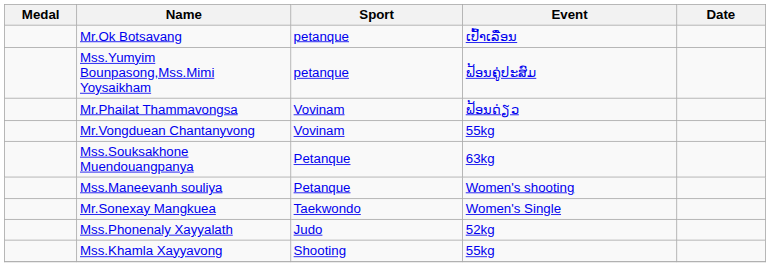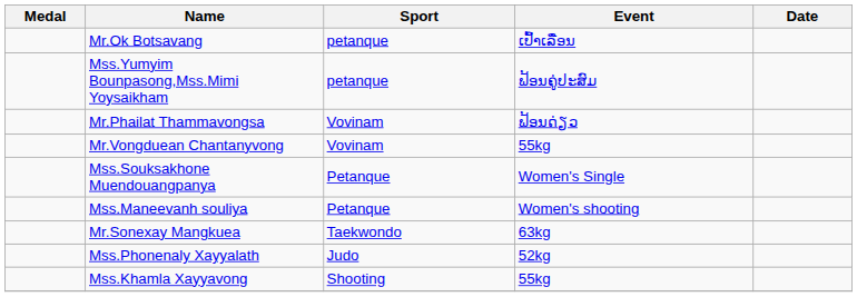Mss.Souksakhone Muendouangpanya | Event: 63kg -> Women's Single
Mr.Sonexay Mangkuea | Event: Women's Single -> 63kg
